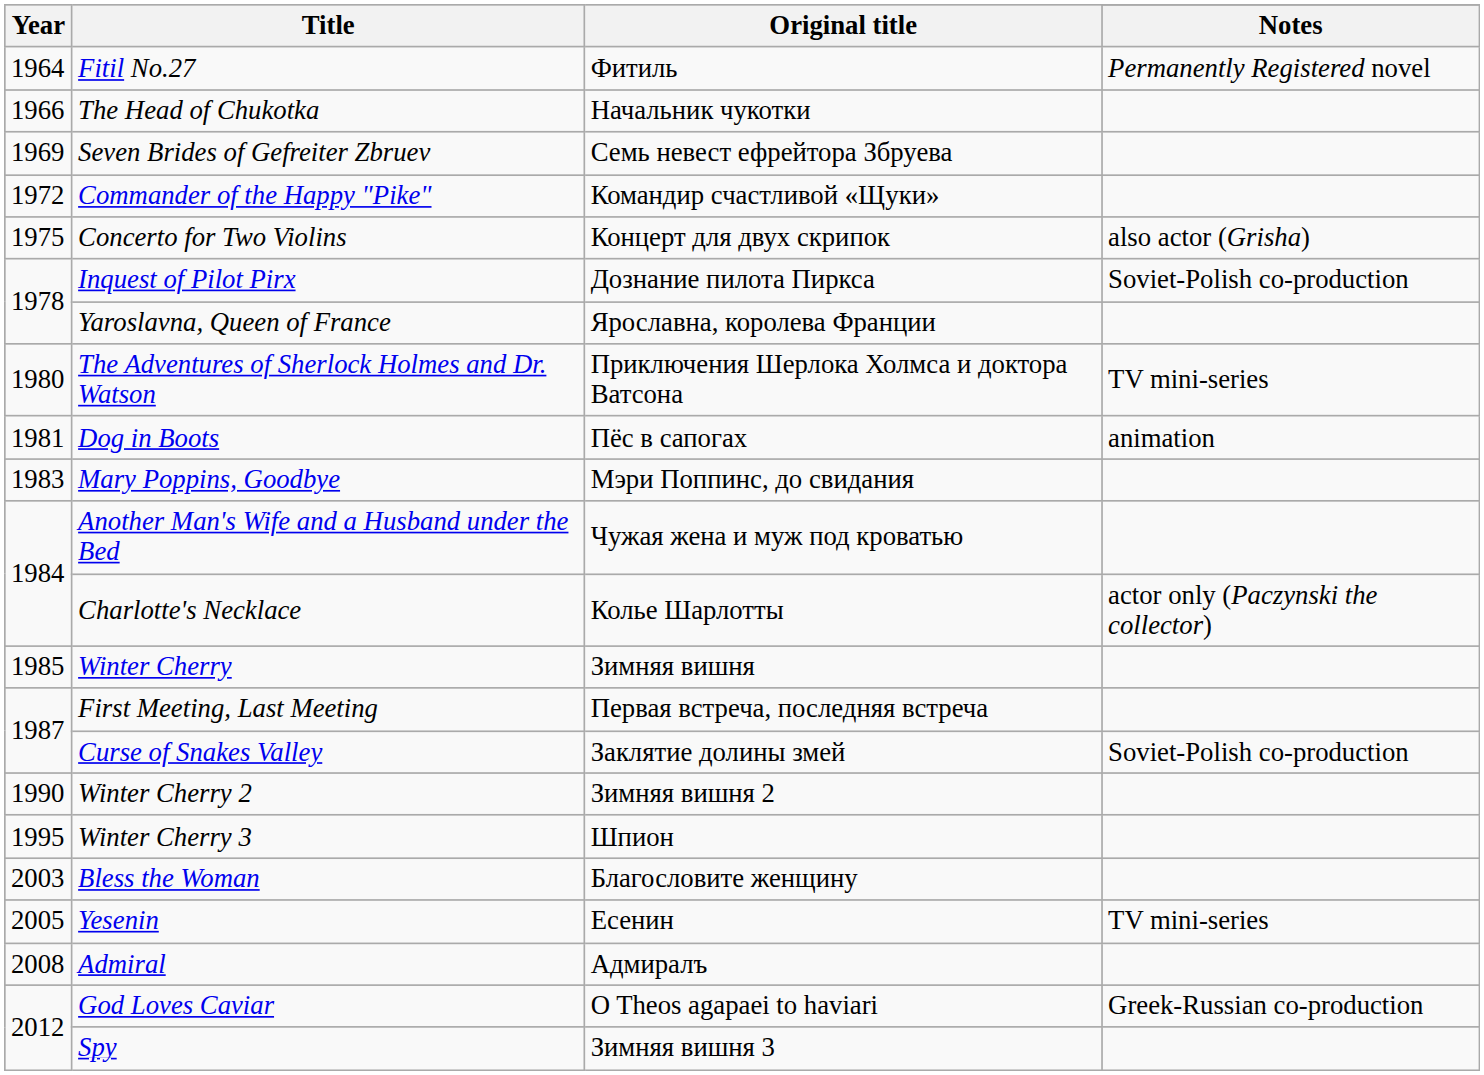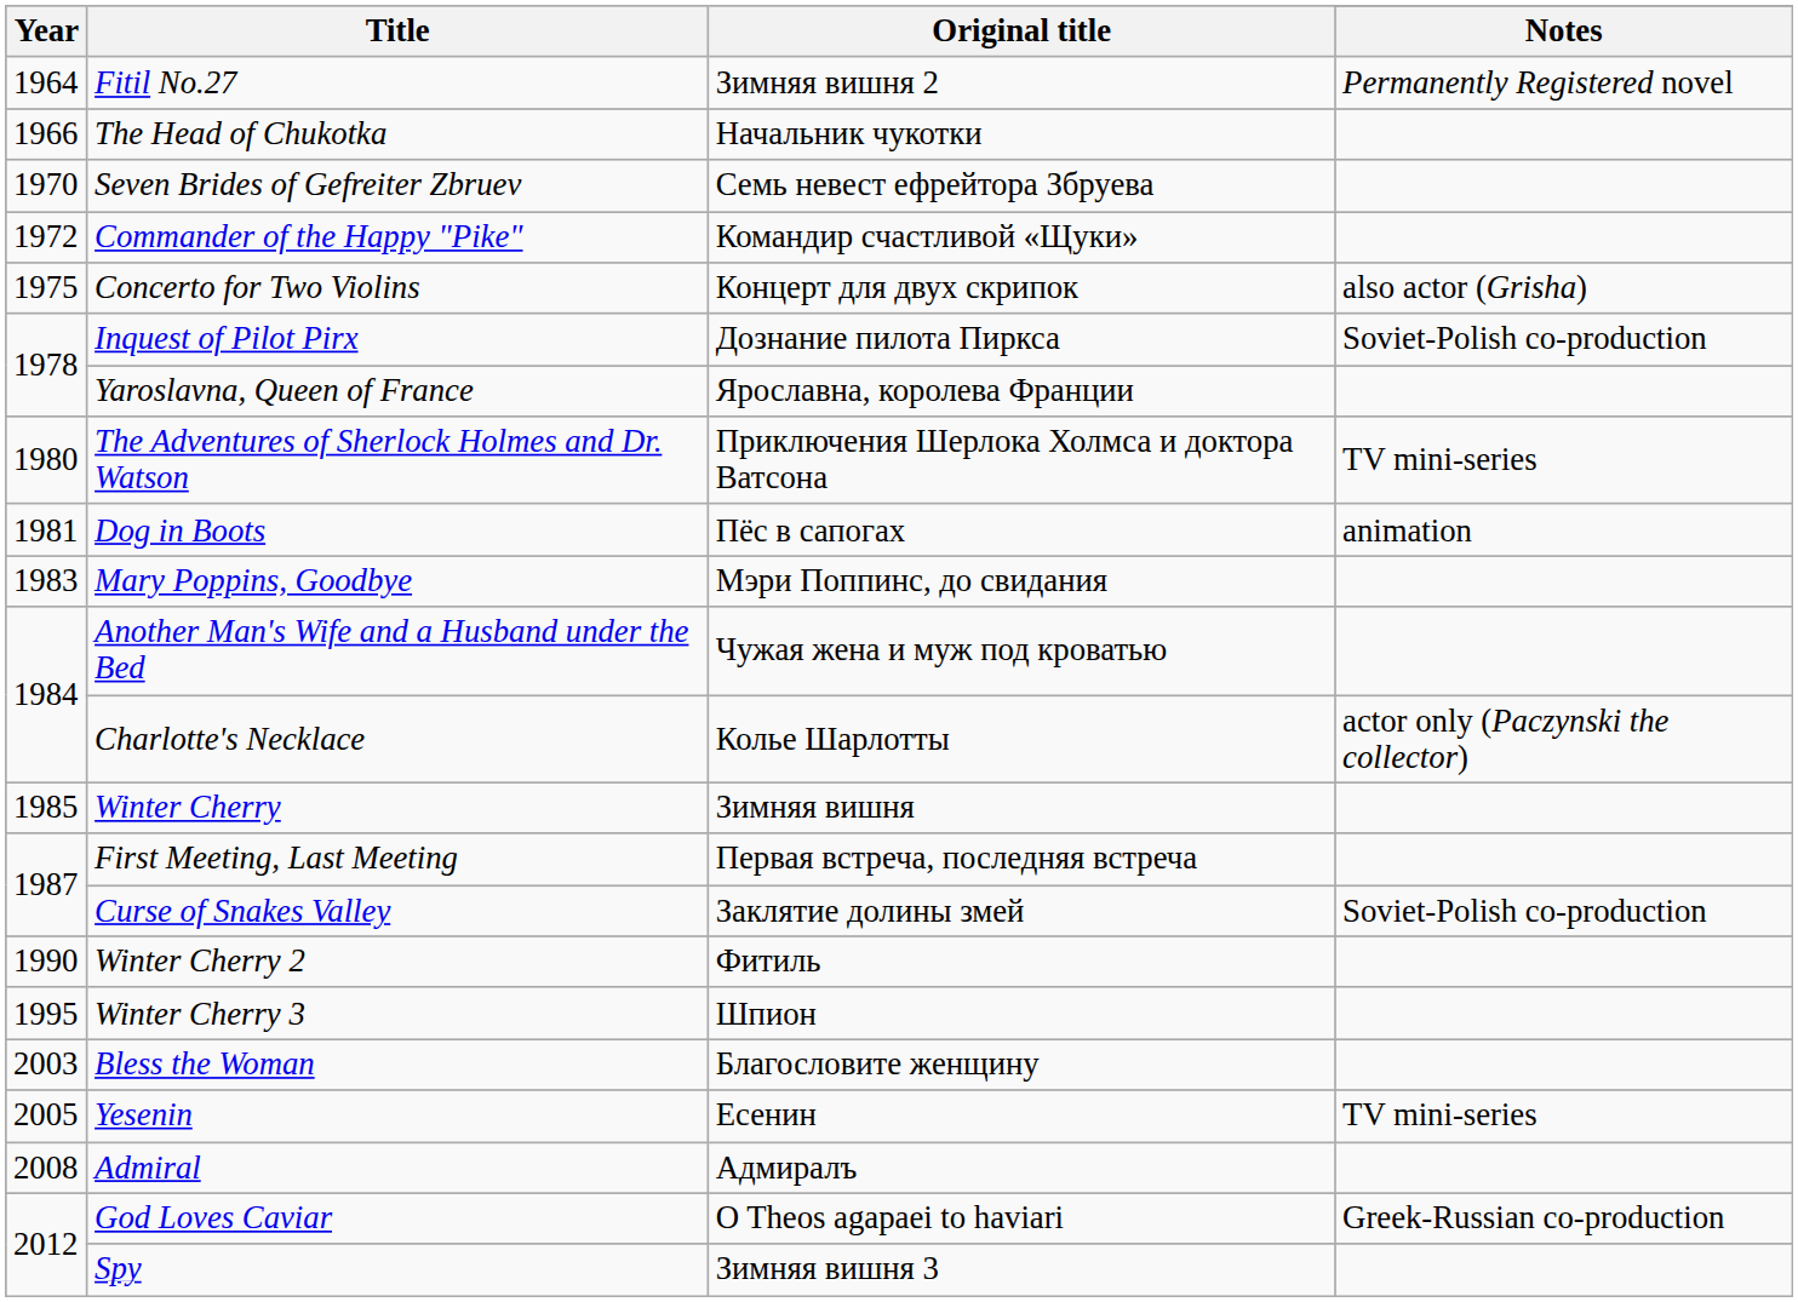Fitil No.27 | Original title: Фитиль -> Зимняя вишня 2
Seven Brides of Gefreiter Zbruev | Year: 1969 -> 1970
Winter Cherry 2 | Original title: Зимняя вишня 2 -> Фитиль
